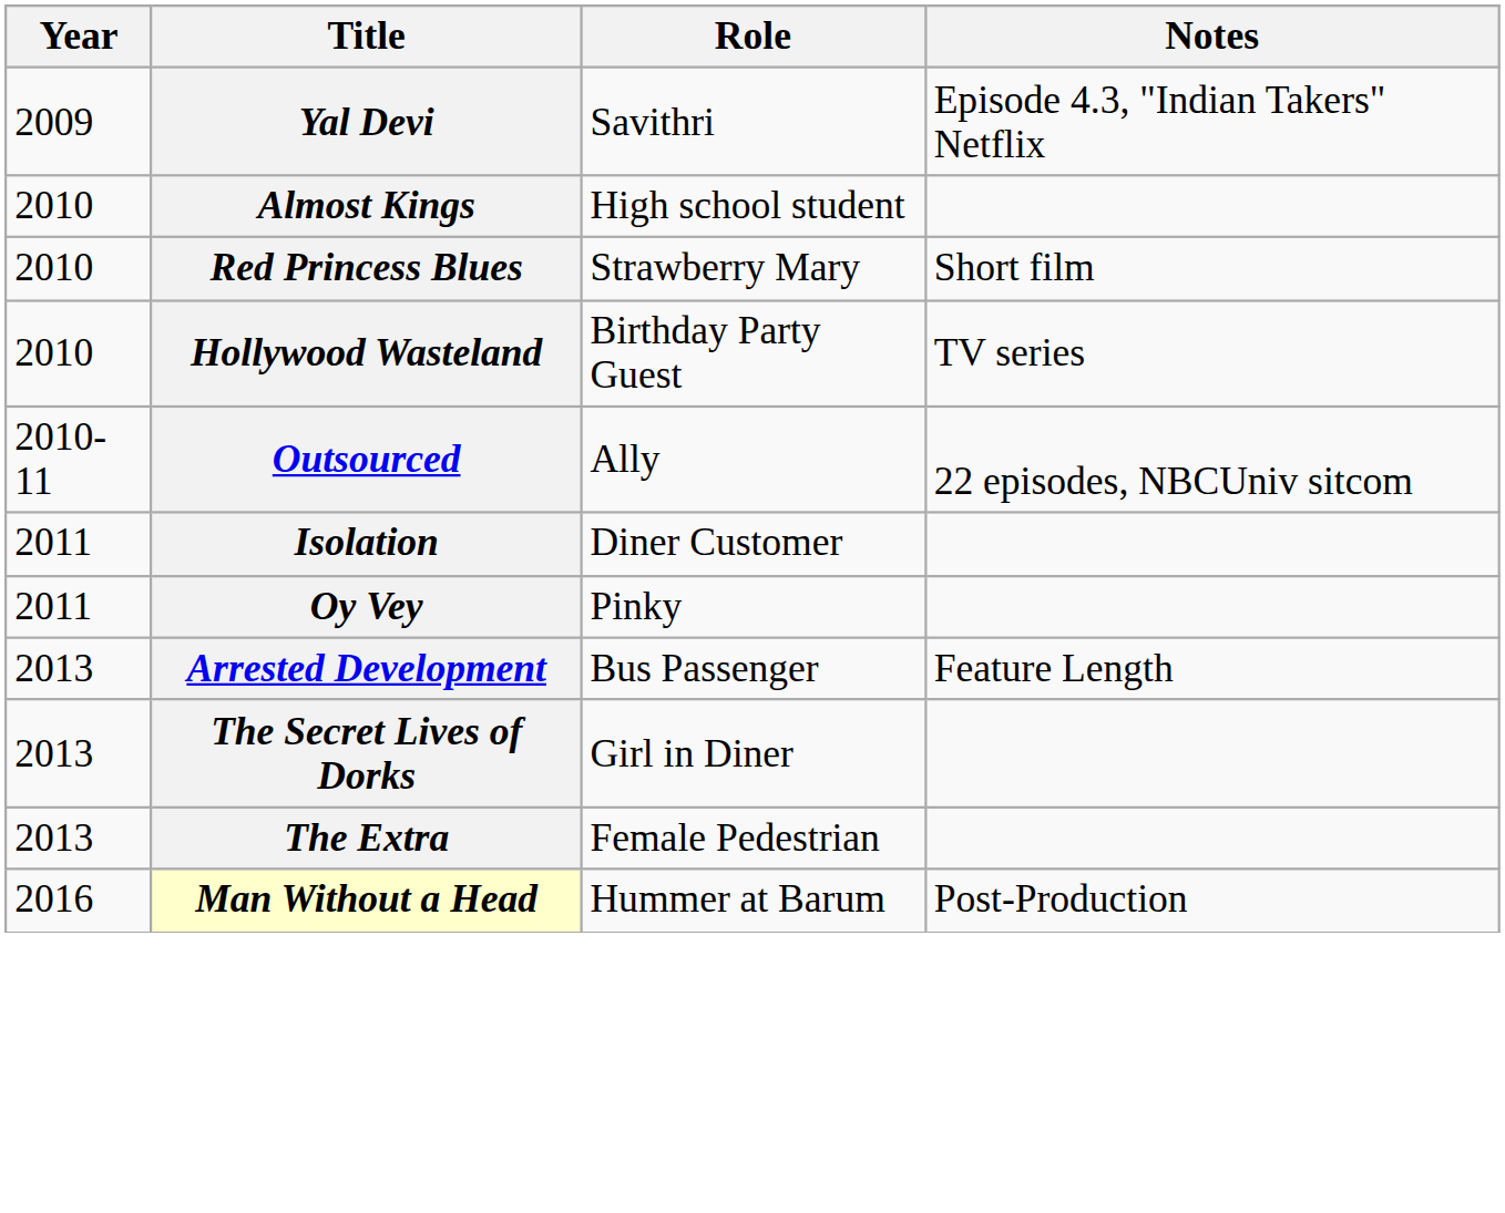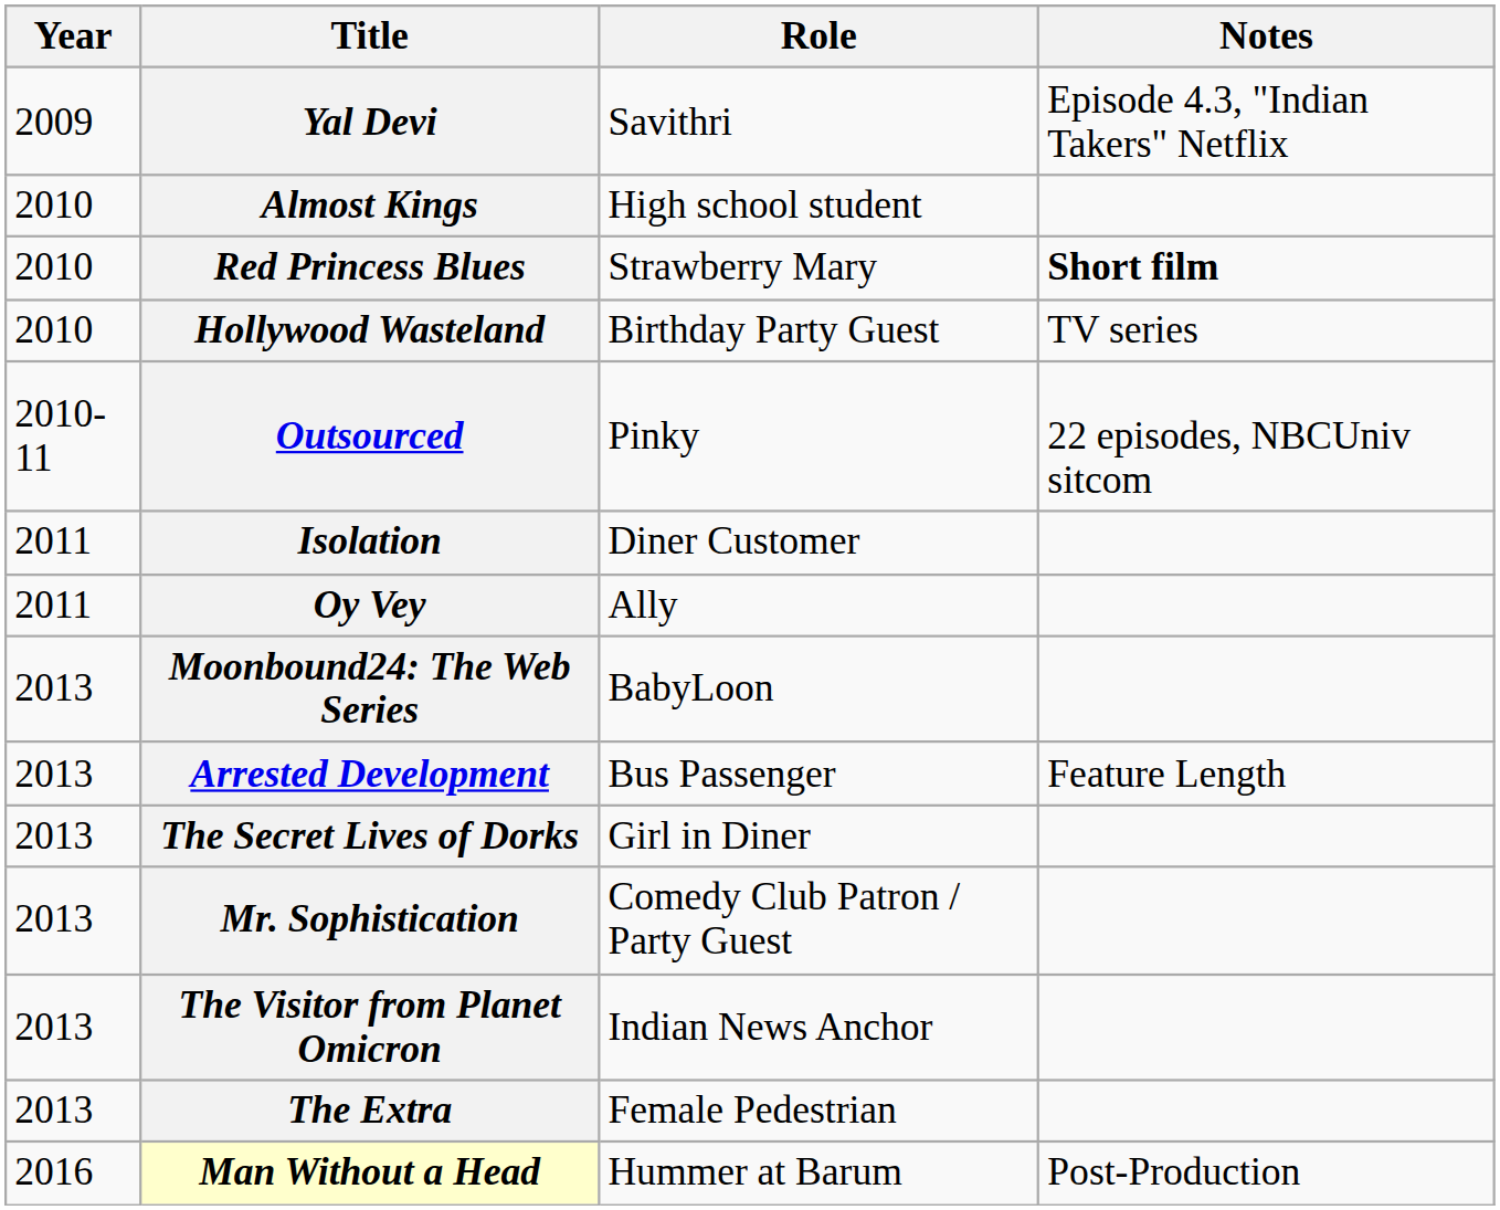Red Princess Blues | Notes: normal -> bold
Outsourced | Role: Ally -> Pinky
Oy Vey | Role: Pinky -> Ally
+ row: 2013 | Moonbound24: The Web Series | BabyLoon
+ row: 2013 | Mr. Sophistication | Comedy Club Patron / Party Guest
+ row: 2013 | The Visitor from Planet Omicron | Indian News Anchor
